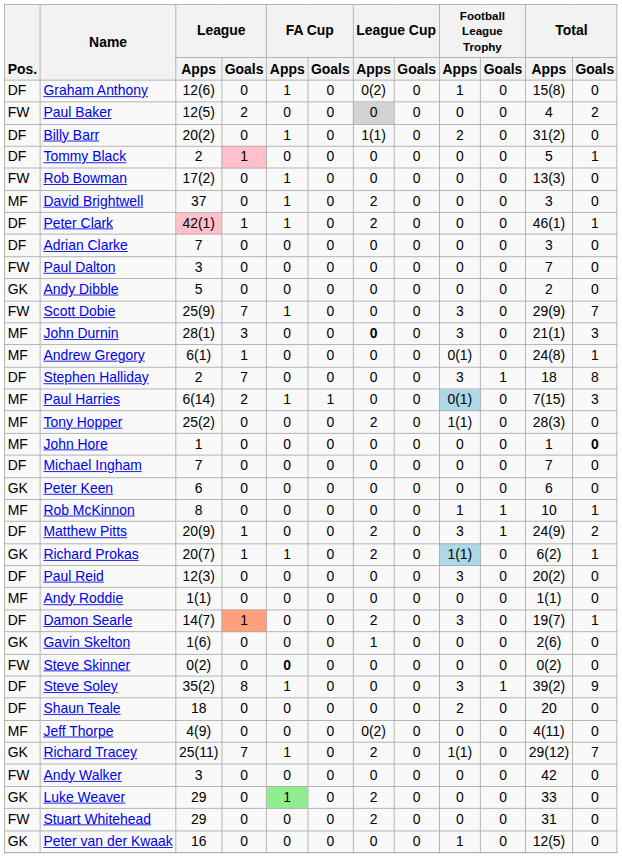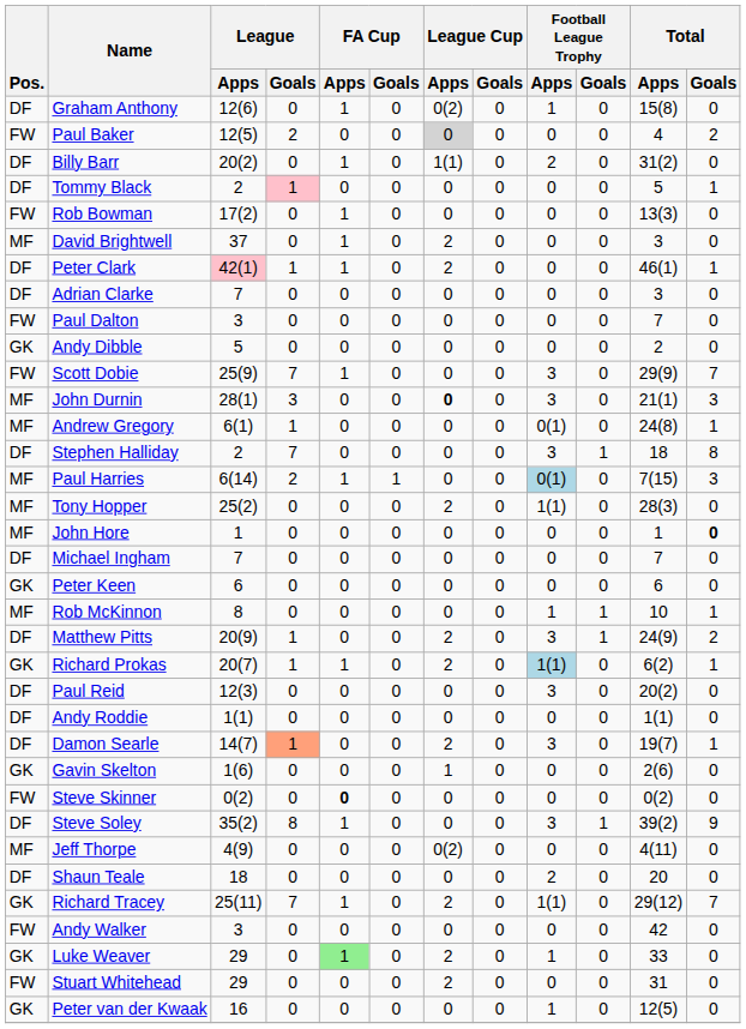Andy Roddie | Pos.: MF -> DF
rows swapped: Shaun Teale <-> Jeff Thorpe
Luke Weaver | Football League Trophy / Apps: 0 -> 1
